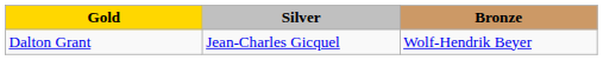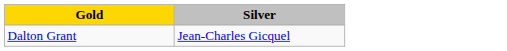- column: Bronze | Wolf-Hendrik Beyer
